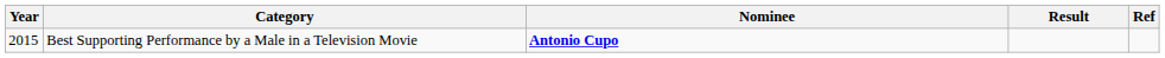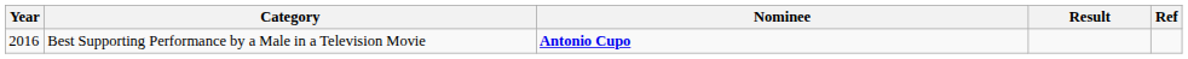Best Supporting Performance by a Male in a Television Movie | Year: 2015 -> 2016
